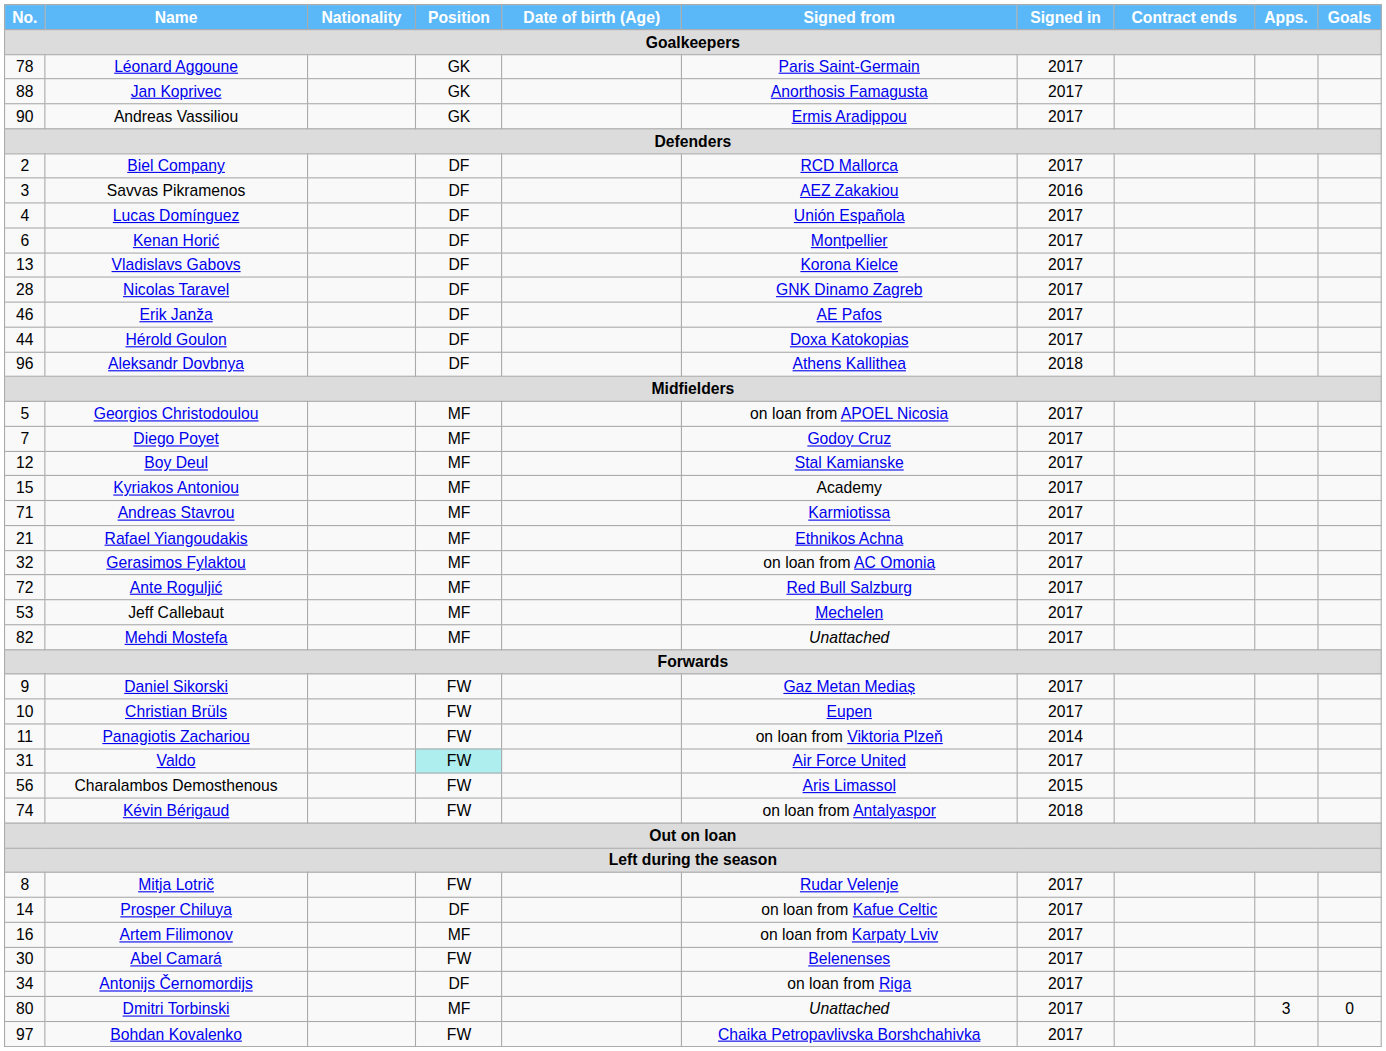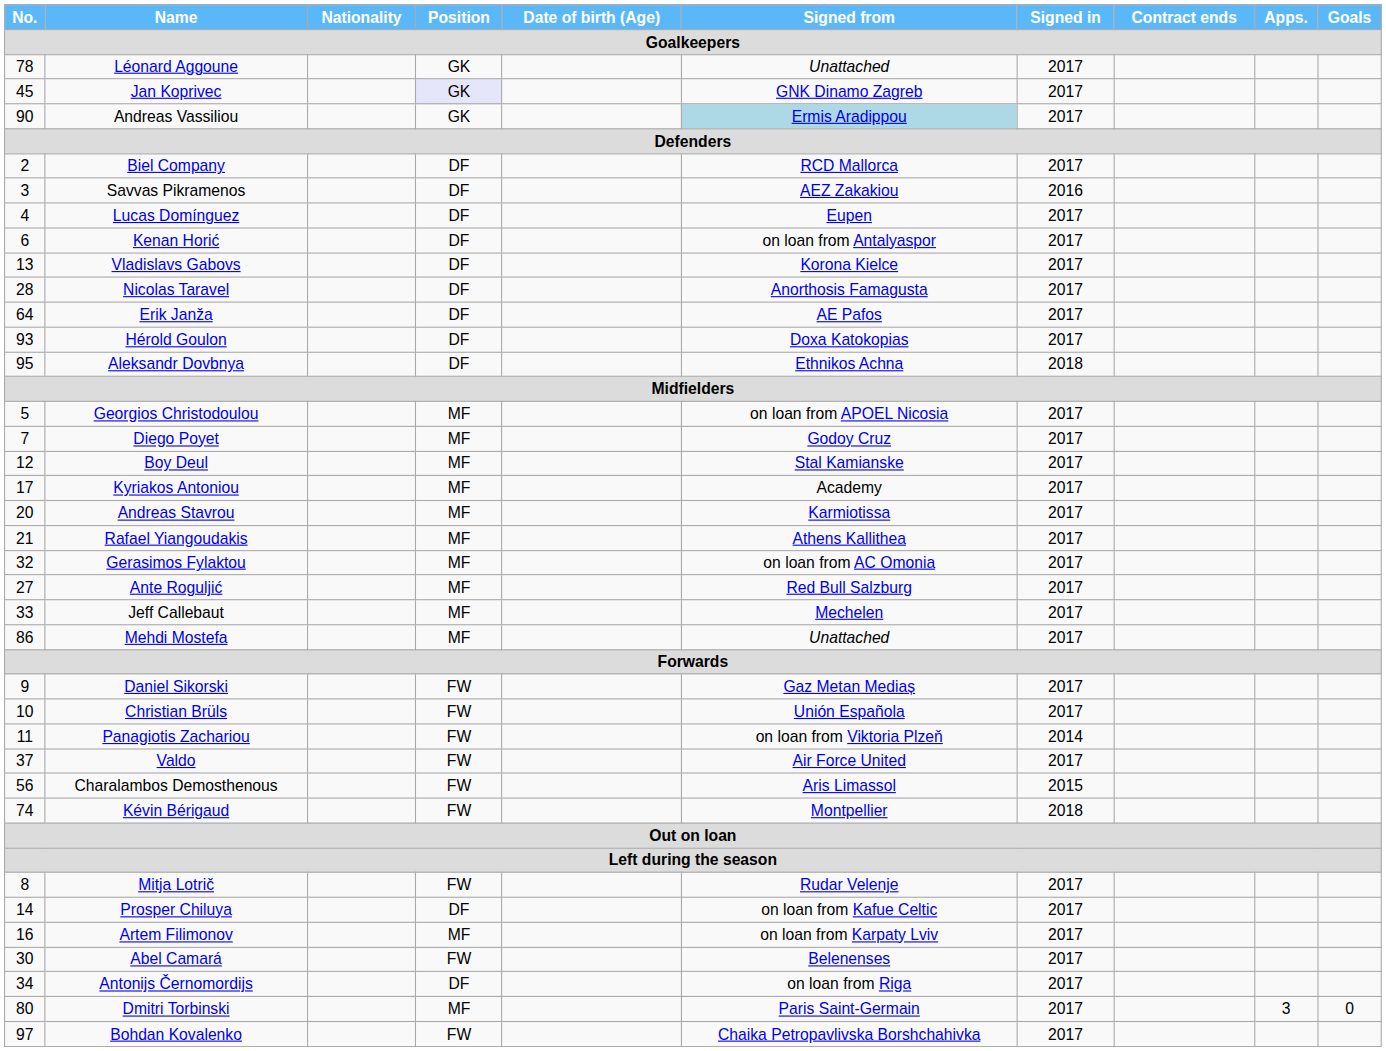Léonard Aggoune | Signed from: Paris Saint-Germain -> Unattached
Jan Koprivec | No.: 88 -> 45
Jan Koprivec | Position: no background -> lavender background
Jan Koprivec | Signed from: Anorthosis Famagusta -> GNK Dinamo Zagreb
Andreas Vassiliou | Signed from: no background -> lightblue background
Lucas Domínguez | Signed from: Unión Española -> Eupen
Kenan Horić | Signed from: Montpellier -> on loan from Antalyaspor
Nicolas Taravel | Signed from: GNK Dinamo Zagreb -> Anorthosis Famagusta
Erik Janža | No.: 46 -> 64
Hérold Goulon | No.: 44 -> 93
Aleksandr Dovbnya | No.: 96 -> 95
Aleksandr Dovbnya | Signed from: Athens Kallithea -> Ethnikos Achna
Kyriakos Antoniou | No.: 15 -> 17
Andreas Stavrou | No.: 71 -> 20
Rafael Yiangoudakis | Signed from: Ethnikos Achna -> Athens Kallithea
Ante Roguljić | No.: 72 -> 27
Jeff Callebaut | No.: 53 -> 33
Mehdi Mostefa | No.: 82 -> 86
Christian Brüls | Signed from: Eupen -> Unión Española
Valdo | No.: 31 -> 37
Valdo | Position: paleturquoise background -> no background
Kévin Bérigaud | Signed from: on loan from Antalyaspor -> Montpellier
Dmitri Torbinski | Signed from: Unattached -> Paris Saint-Germain
